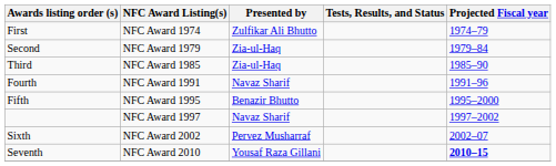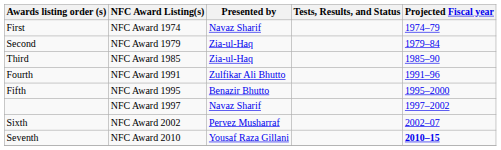First | Presented by: Zulfikar Ali Bhutto -> Navaz Sharif
Fourth | Presented by: Navaz Sharif -> Zulfikar Ali Bhutto
